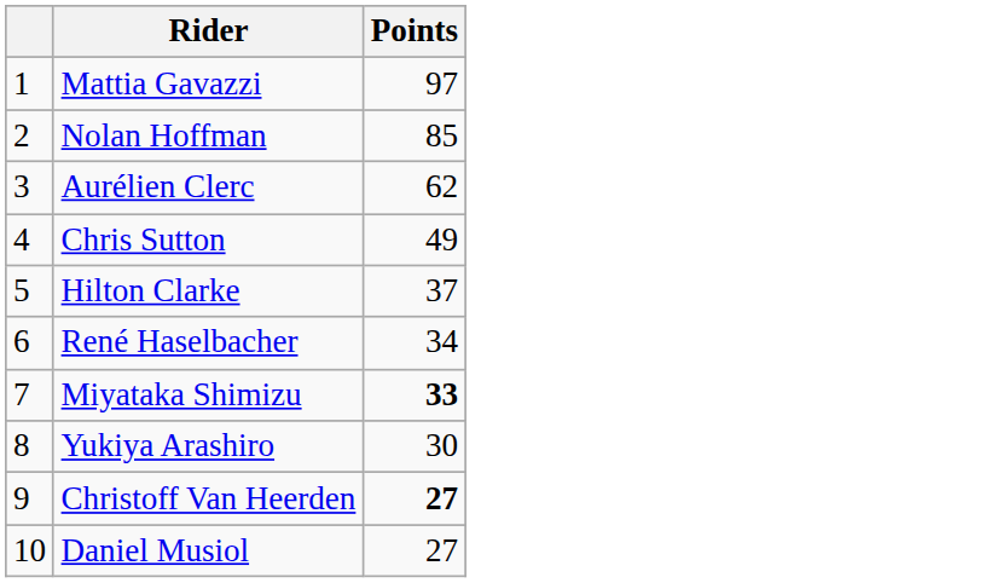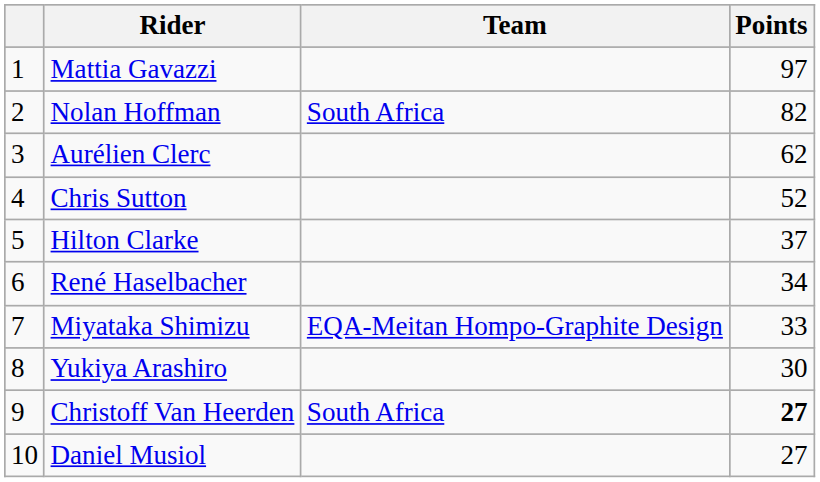+ column: Team | South Africa | EQA-Meitan Hompo-Graphite Design | South Africa
Nolan Hoffman | Points: 85 -> 82
Chris Sutton | Points: 49 -> 52
Miyataka Shimizu | Points: bold -> normal
